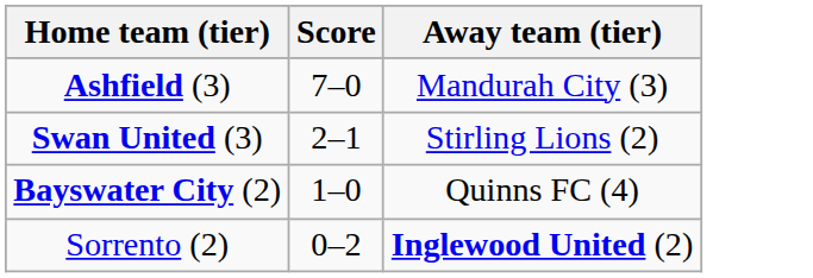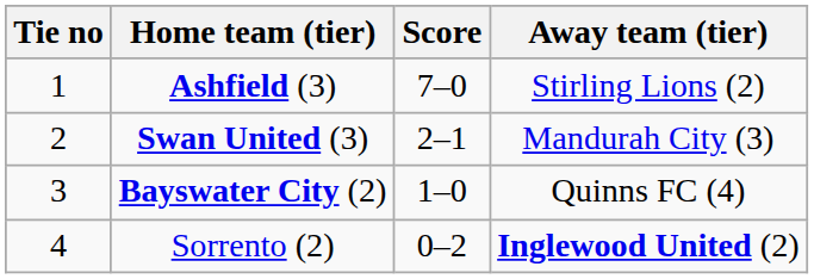+ column: Tie no | 1 | 2 | 3 | 4
Ashfield (3) | Away team (tier): Mandurah City (3) -> Stirling Lions (2)
Swan United (3) | Away team (tier): Stirling Lions (2) -> Mandurah City (3)
